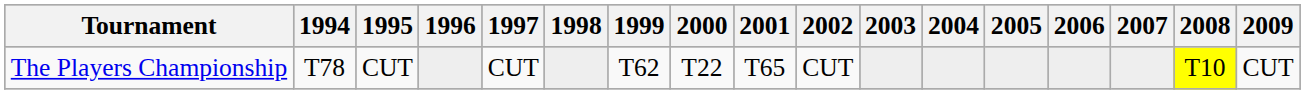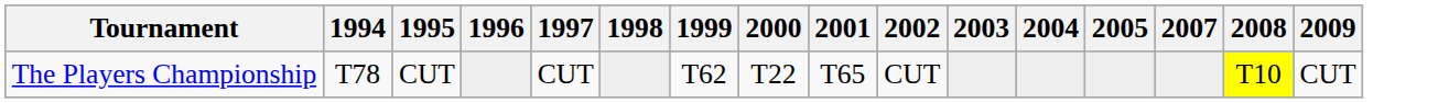- column: 2006
